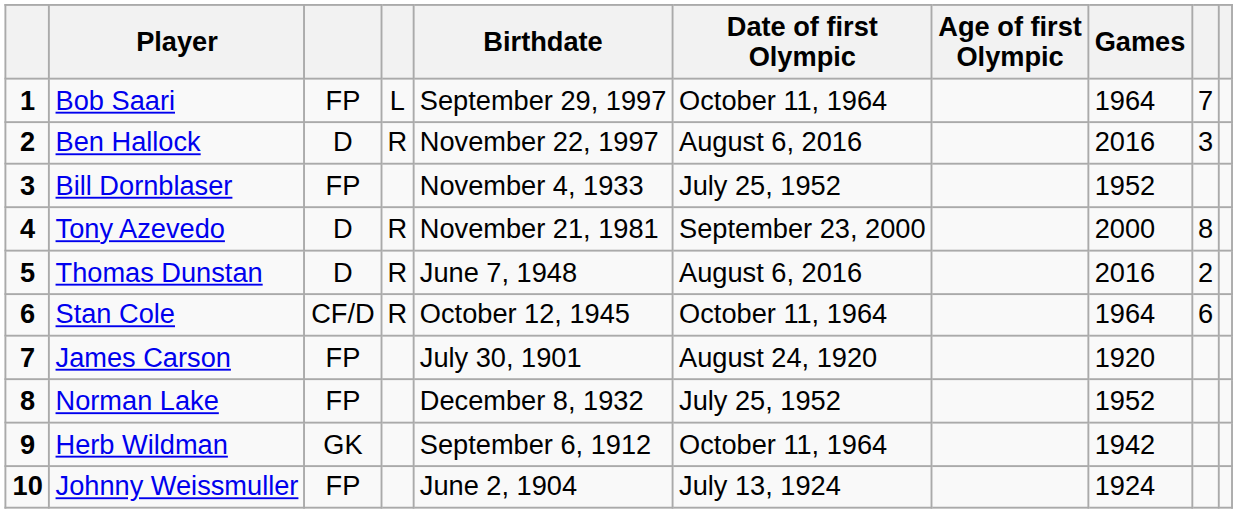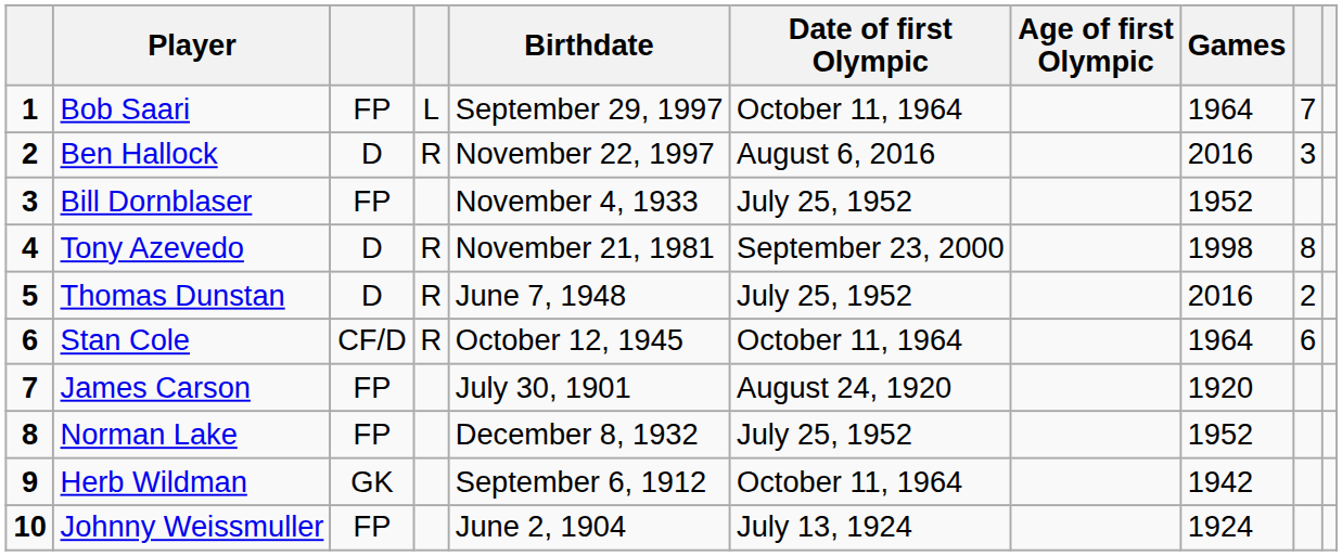Tony Azevedo | Games: 2000 -> 1998
Thomas Dunstan | Date of first Olympic: August 6, 2016 -> July 25, 1952
